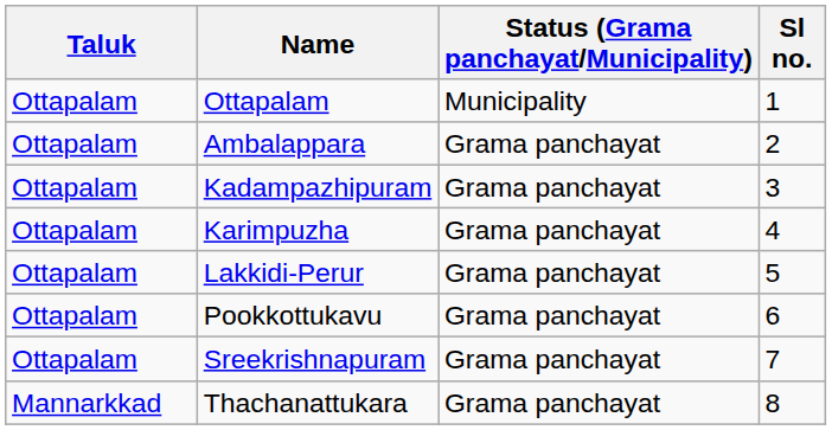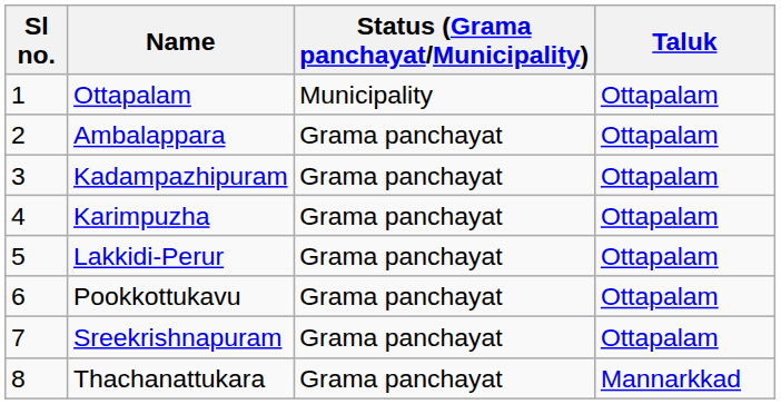columns swapped: Sl no. <-> Taluk
